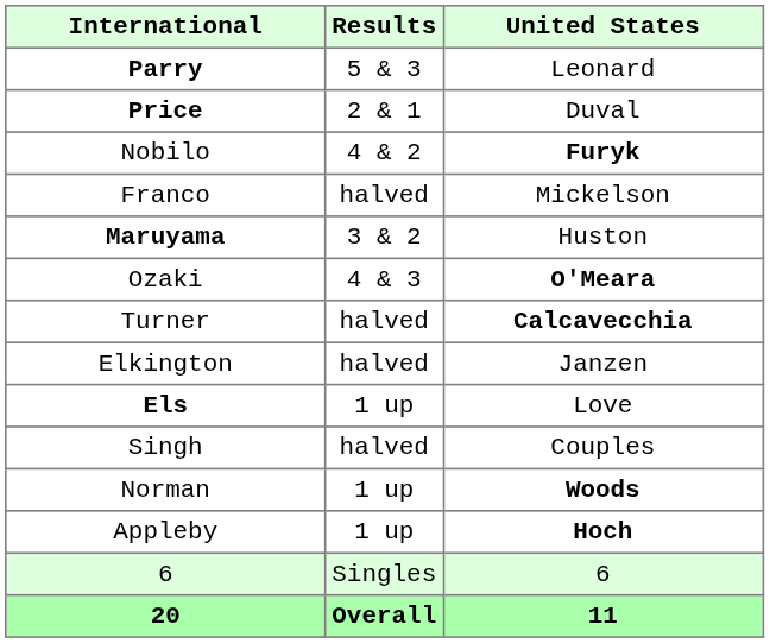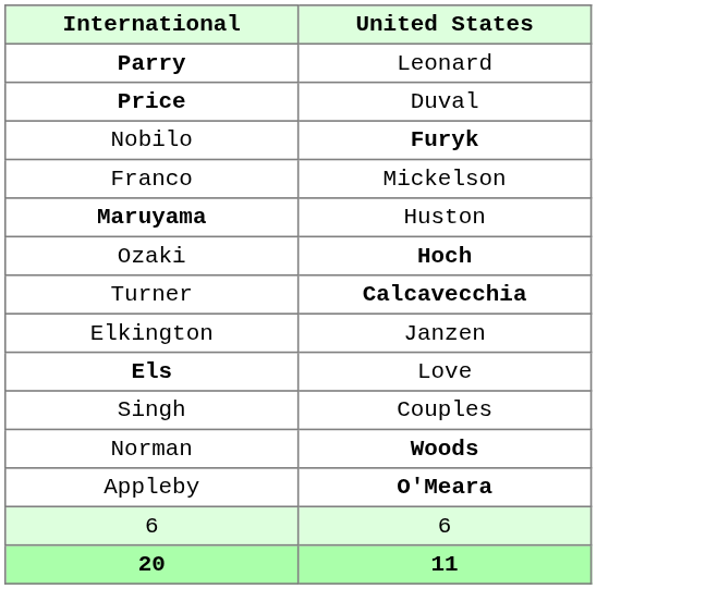- column: Results | 5 & 3 | 2 & 1 | 4 & 2 | halved | 3 & 2 | 4 & 3 | halved | halved | 1 up | halved | 1 up | 1 up | Singles | Overall
Ozaki | United States: O'Meara -> Hoch
Appleby | United States: Hoch -> O'Meara
